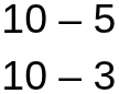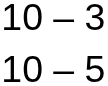rows swapped: 10 – 3 <-> 10 – 5
